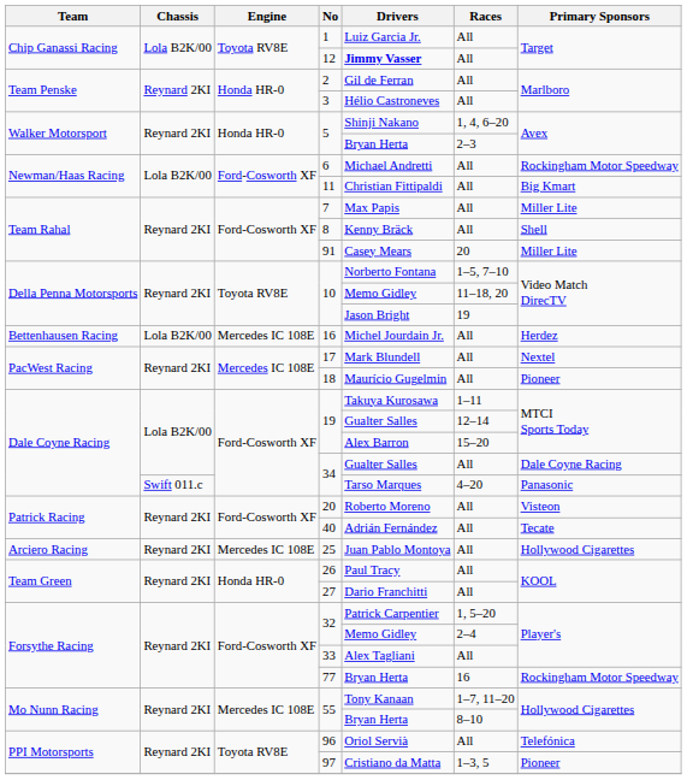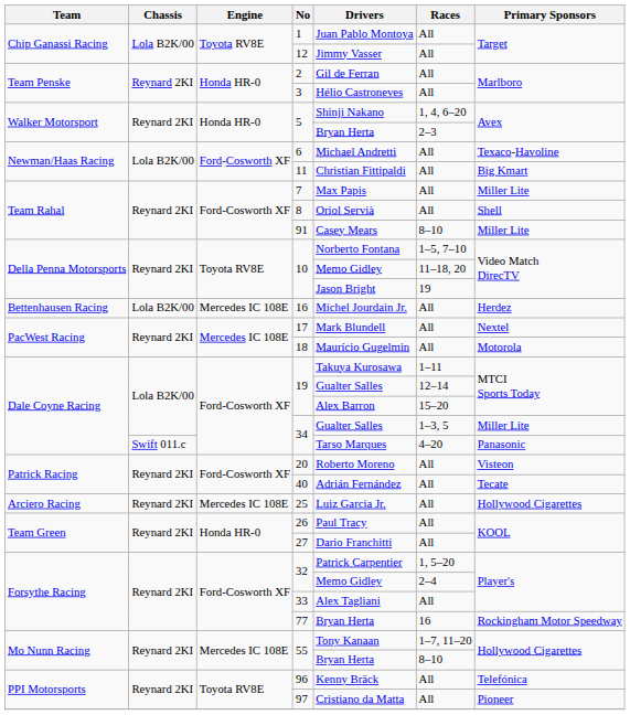1 | Drivers: Luiz Garcia Jr. -> Juan Pablo Montoya
12 | Drivers: bold -> normal
6 | Primary Sponsors: Rockingham Motor Speedway -> Texaco-Havoline
8 | Drivers: Kenny Bräck -> Oriol Servià
91 | Races: 20 -> 8–10
18 | Primary Sponsors: Pioneer -> Motorola
Lola B2K/00 / 34 | Races: All -> 1–3, 5
Lola B2K/00 / 34 | Primary Sponsors: Dale Coyne Racing -> Miller Lite
25 | Drivers: Juan Pablo Montoya -> Luiz Garcia Jr.
96 | Drivers: Oriol Servià -> Kenny Bräck
97 | Races: 1–3, 5 -> All
